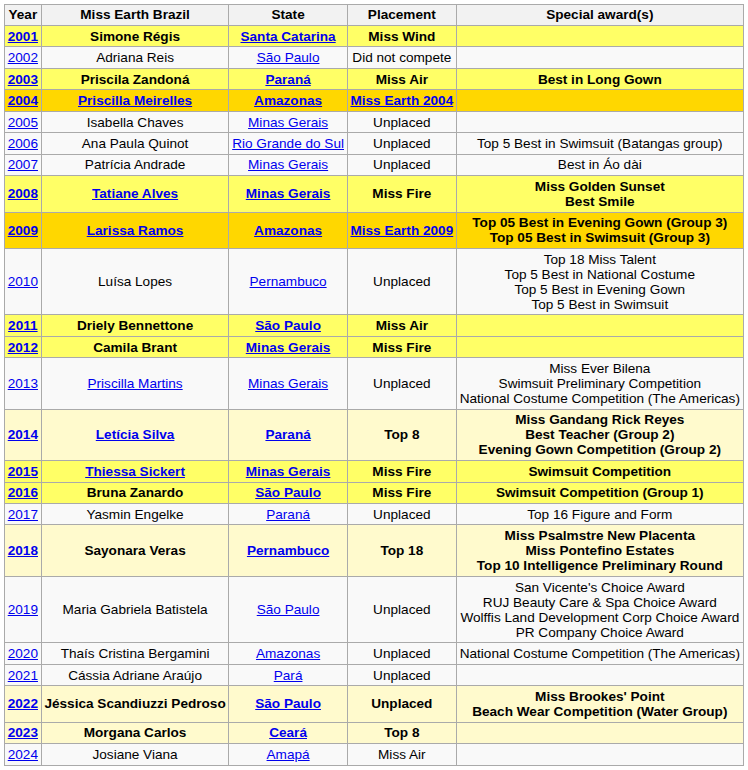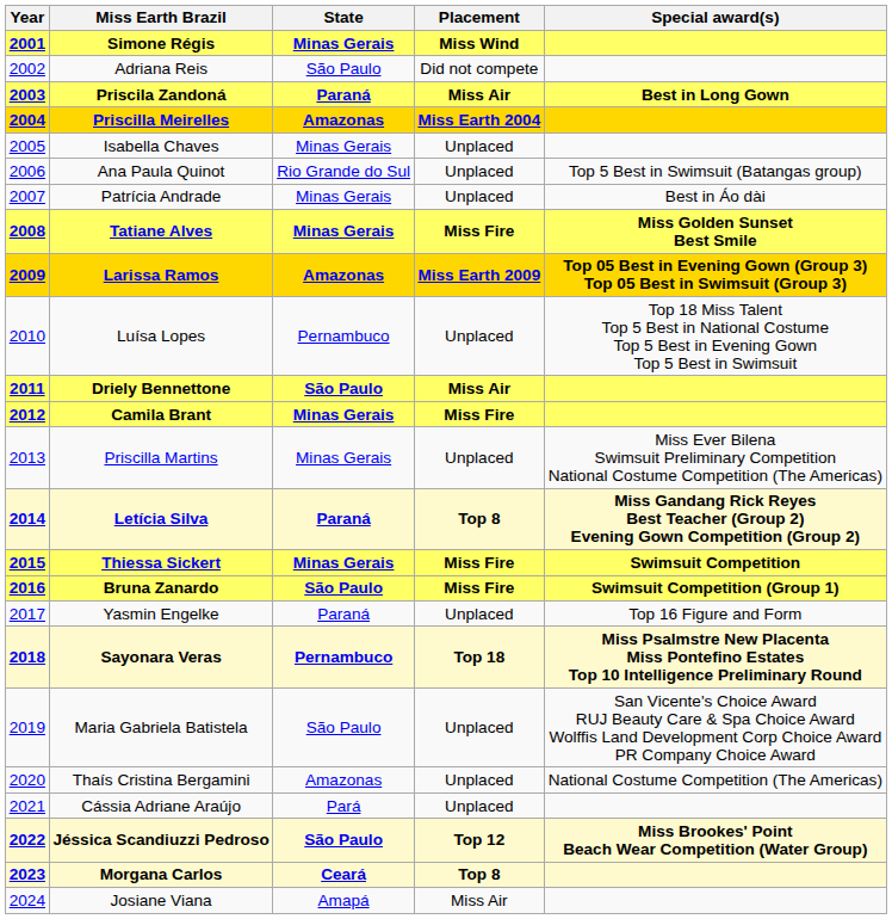Simone Régis | State: Santa Catarina -> Minas Gerais
Jéssica Scandiuzzi Pedroso | Placement: Unplaced -> Top 12
